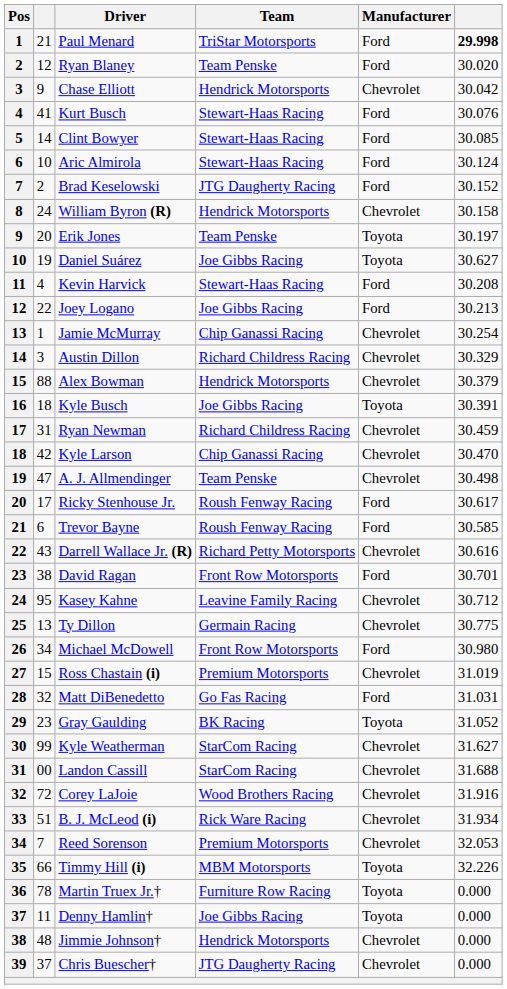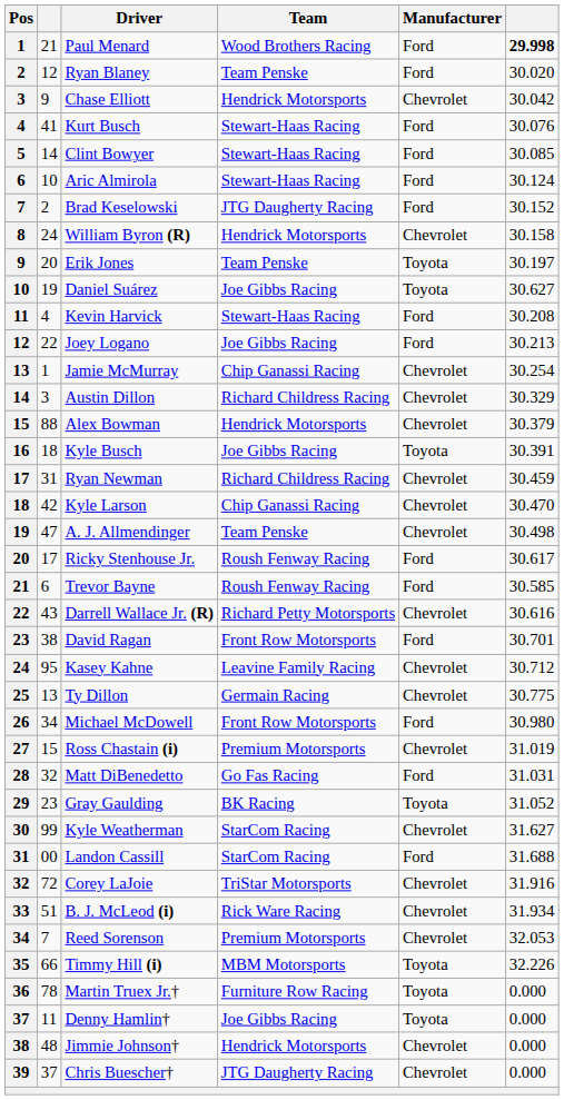Paul Menard | Team: TriStar Motorsports -> Wood Brothers Racing
Landon Cassill | Manufacturer: Chevrolet -> Ford
Corey LaJoie | Team: Wood Brothers Racing -> TriStar Motorsports
